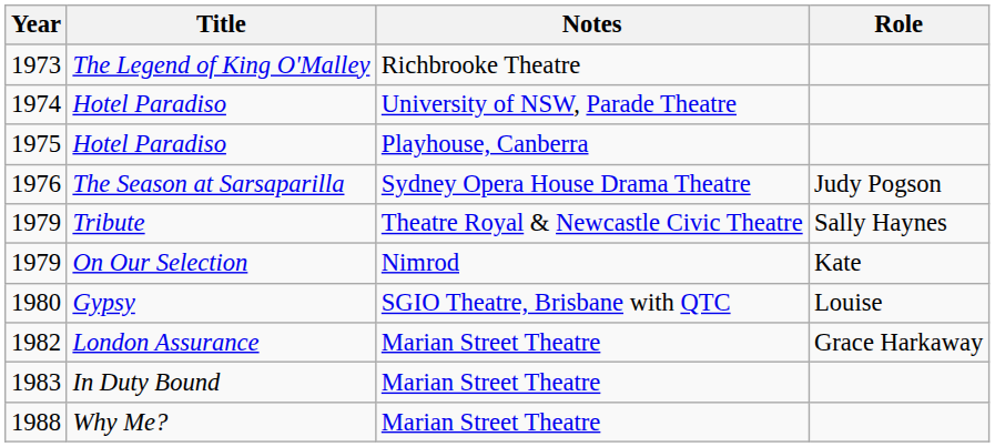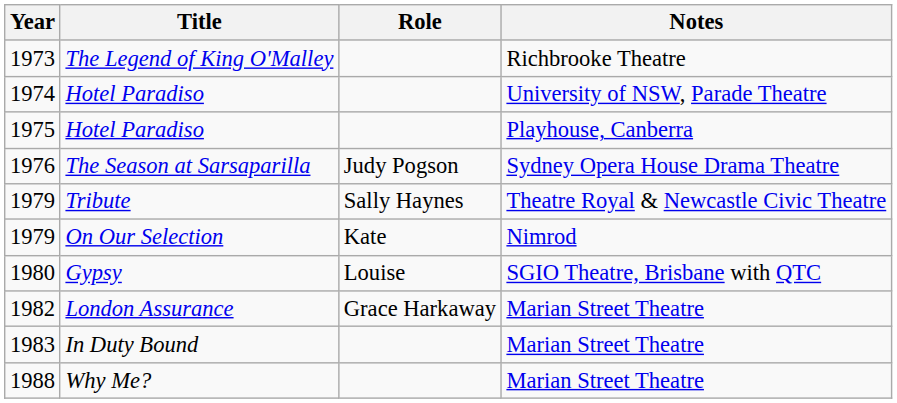columns swapped: Role <-> Notes
